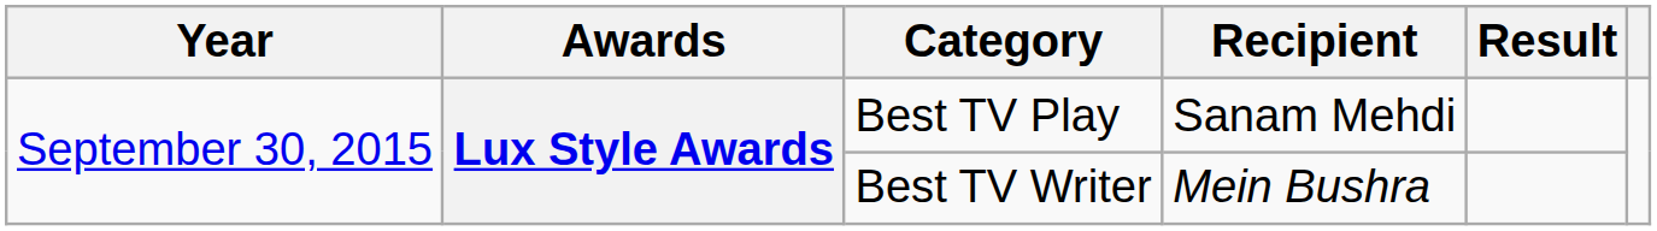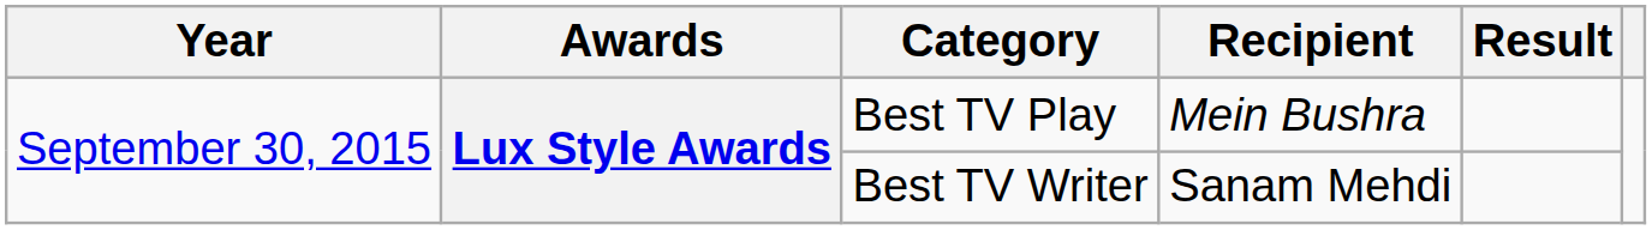Best TV Play | Recipient: Sanam Mehdi -> Mein Bushra
Best TV Writer | Recipient: Mein Bushra -> Sanam Mehdi
